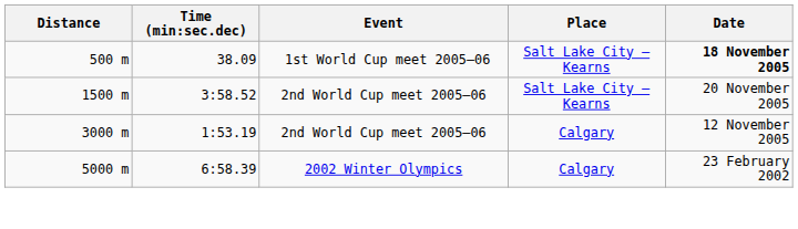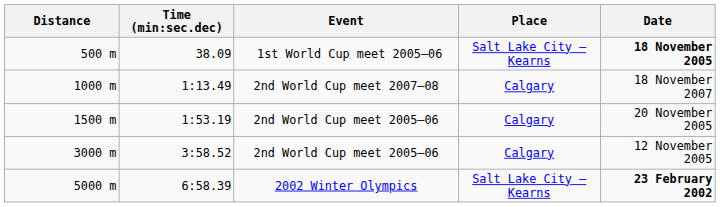+ row: 1000 m | 1:13.49 | 2nd World Cup meet 2007–08 | Calgary | 18 November 2007
1500 m | Time (min:sec.dec): 3:58.52 -> 1:53.19
1500 m | Place: Salt Lake City – Kearns -> Calgary
3000 m | Time (min:sec.dec): 1:53.19 -> 3:58.52
5000 m | Place: Calgary -> Salt Lake City – Kearns
5000 m | Date: normal -> bold
